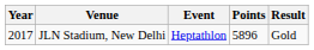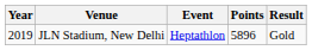JLN Stadium, New Delhi | Year: 2017 -> 2019
